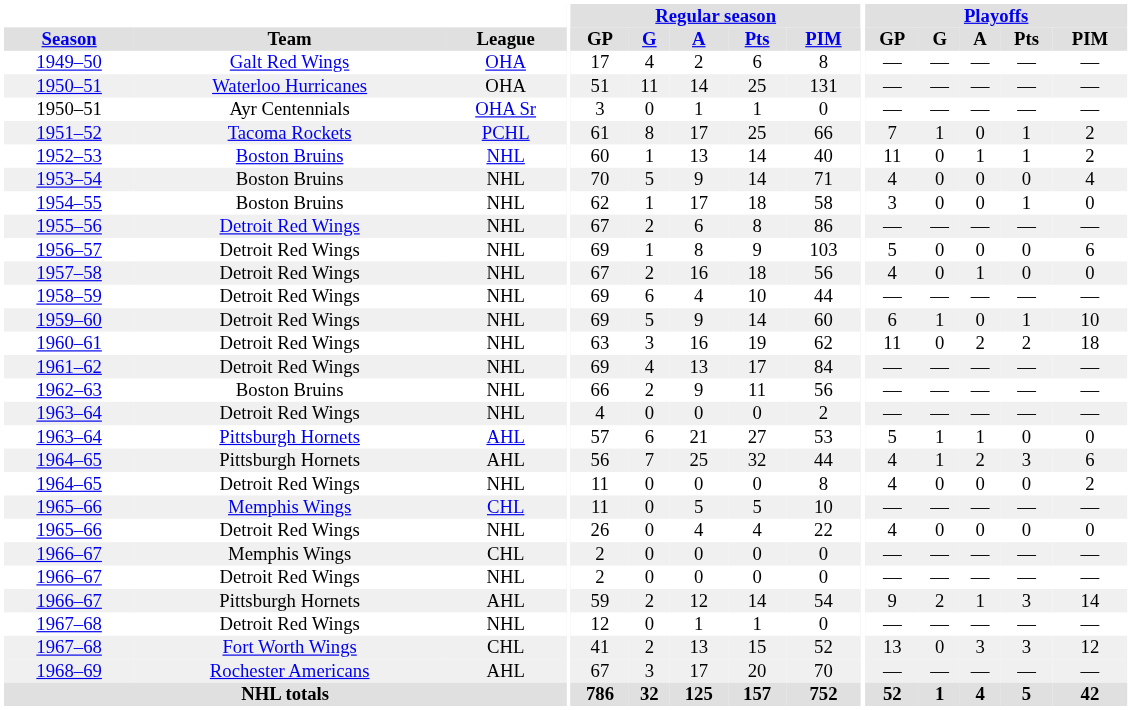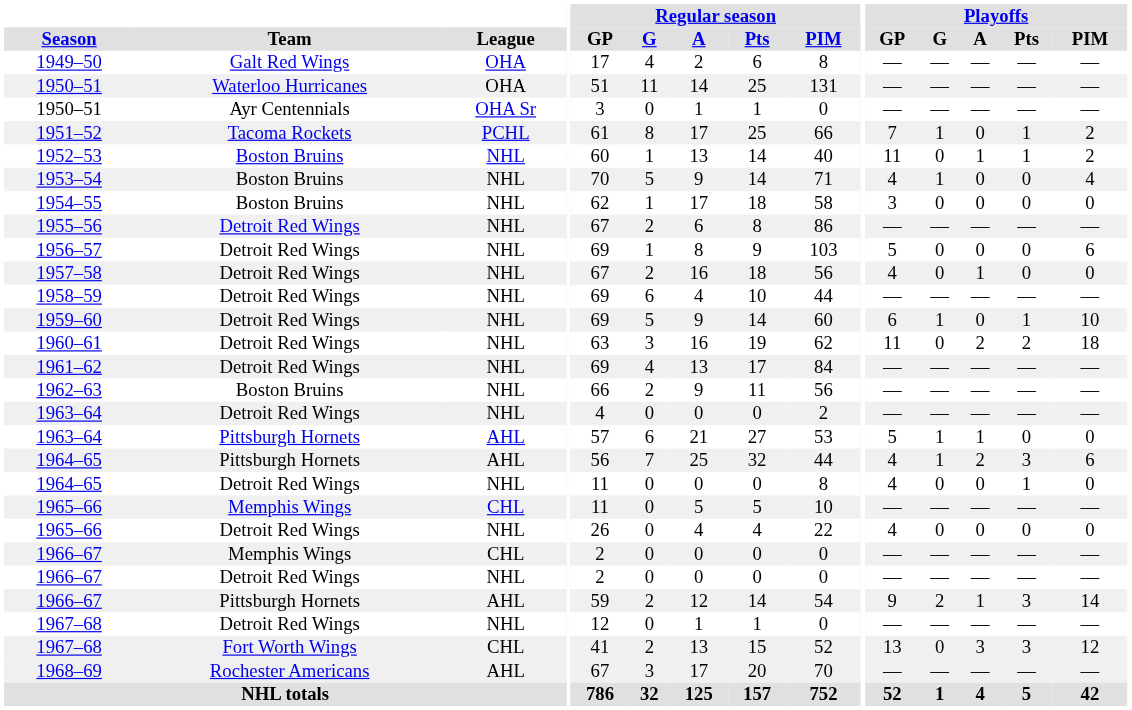1953–54 | Playoffs / G: 0 -> 1
1954–55 | Playoffs / Pts: 1 -> 0
1964–65 / Detroit Red Wings | Playoffs / Pts: 0 -> 1
1964–65 / Detroit Red Wings | Playoffs / PIM: 2 -> 0
